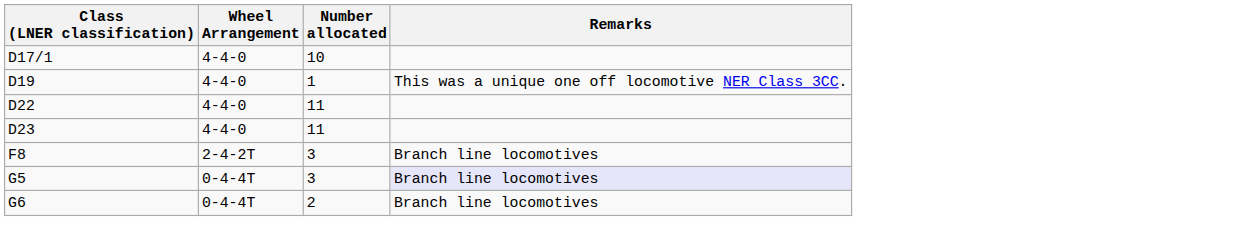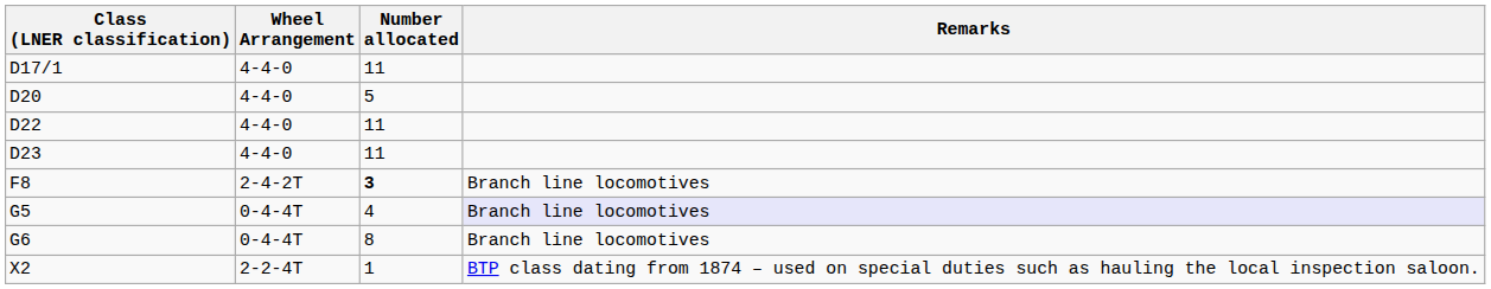D17/1 | Number allocated: 10 -> 11
- row: D19 | 4-4-0 | 1 | This was a unique one off locomotive NER Class 3CC.
+ row: D20 | 4-4-0 | 5
F8 | Number allocated: normal -> bold
G5 | Number allocated: 3 -> 4
G6 | Number allocated: 2 -> 8
+ row: X2 | 2-2-4T | 1 | BTP class dating from 1874 – used on special duties such as hauling the local inspection saloon.
